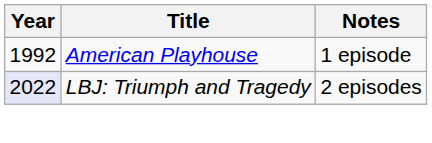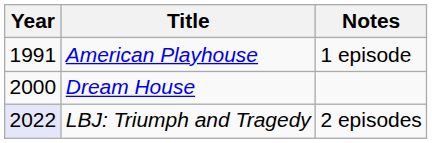American Playhouse | Year: 1992 -> 1991
+ row: 2000 | Dream House
